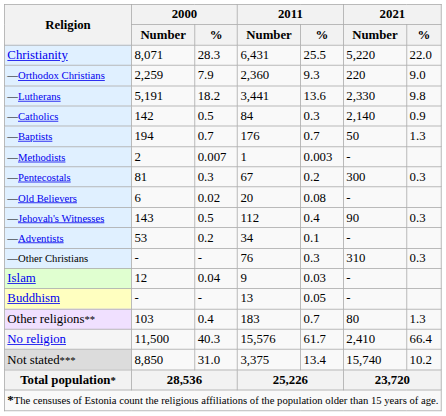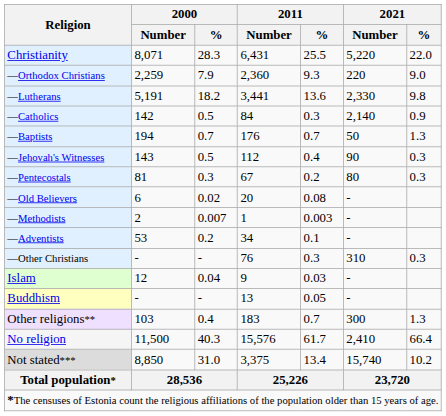rows swapped: —Jehovah's Witnesses <-> —Methodists
—Pentecostals | 2021 / Number: 300 -> 80
Other religions** | 2021 / Number: 80 -> 300
